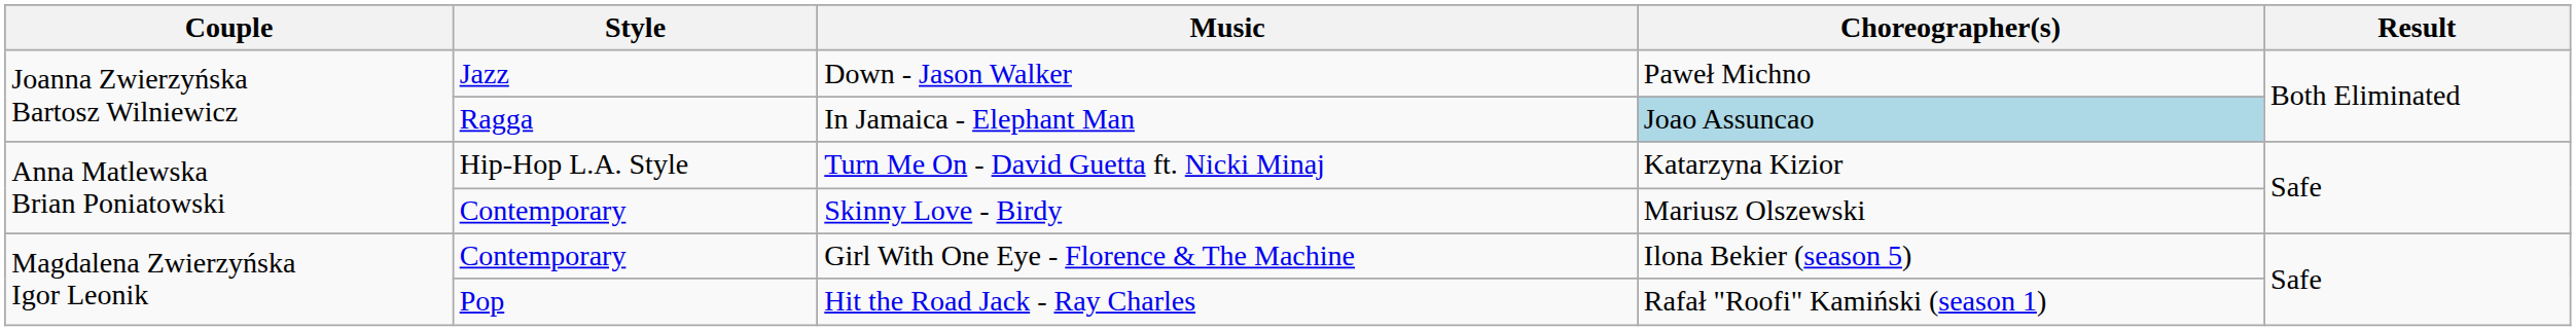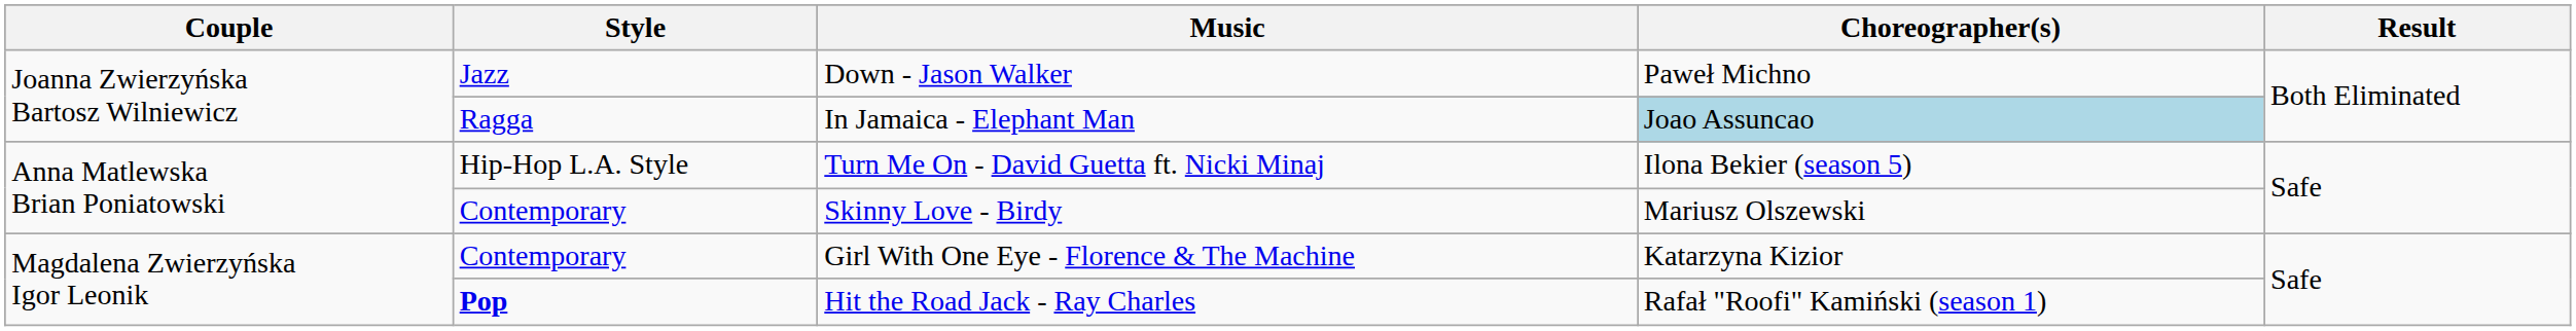Turn Me On - David Guetta ft. Nicki Minaj | Choreographer(s): Katarzyna Kizior -> Ilona Bekier (season 5)
Girl With One Eye - Florence & The Machine | Choreographer(s): Ilona Bekier (season 5) -> Katarzyna Kizior
Hit the Road Jack - Ray Charles | Style: normal -> bold
